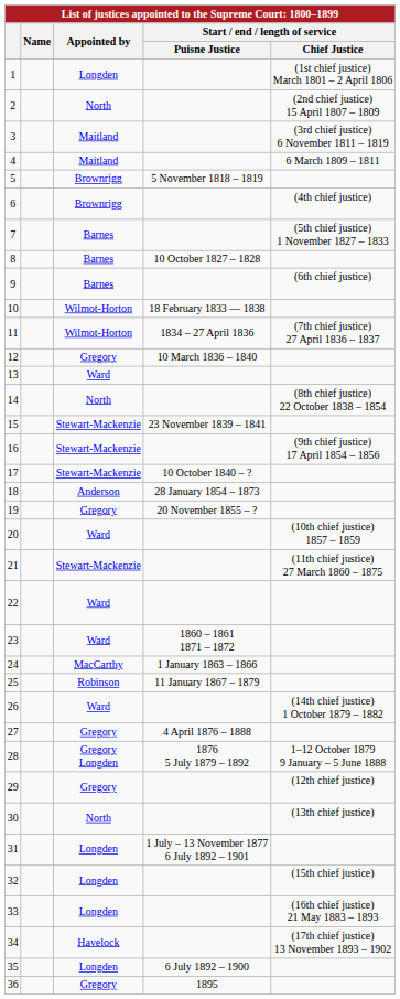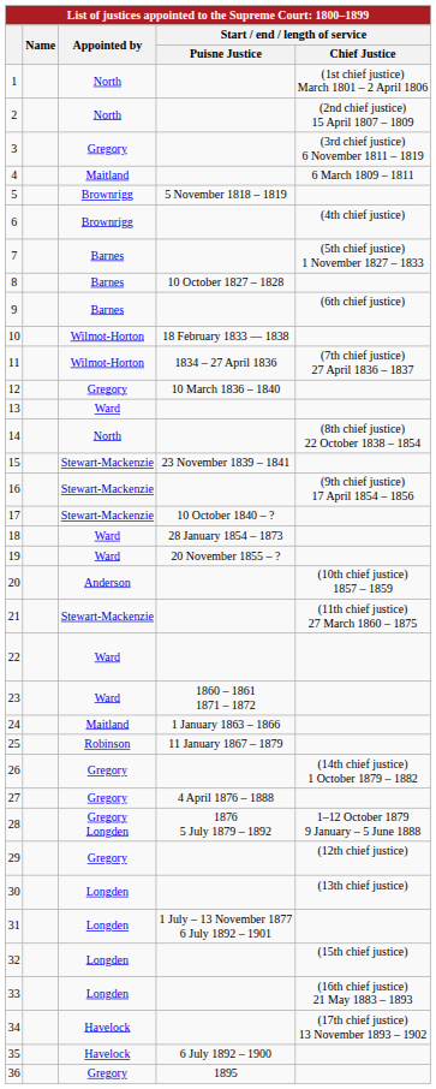1 | Appointed by: Longden -> North
3 | Appointed by: Maitland -> Gregory
18 | Appointed by: Anderson -> Ward
19 | Appointed by: Gregory -> Ward
20 | Appointed by: Ward -> Anderson
24 | Appointed by: MacCarthy -> Maitland
26 | Appointed by: Ward -> Gregory
30 | Appointed by: North -> Longden
35 | Appointed by: Longden -> Havelock
